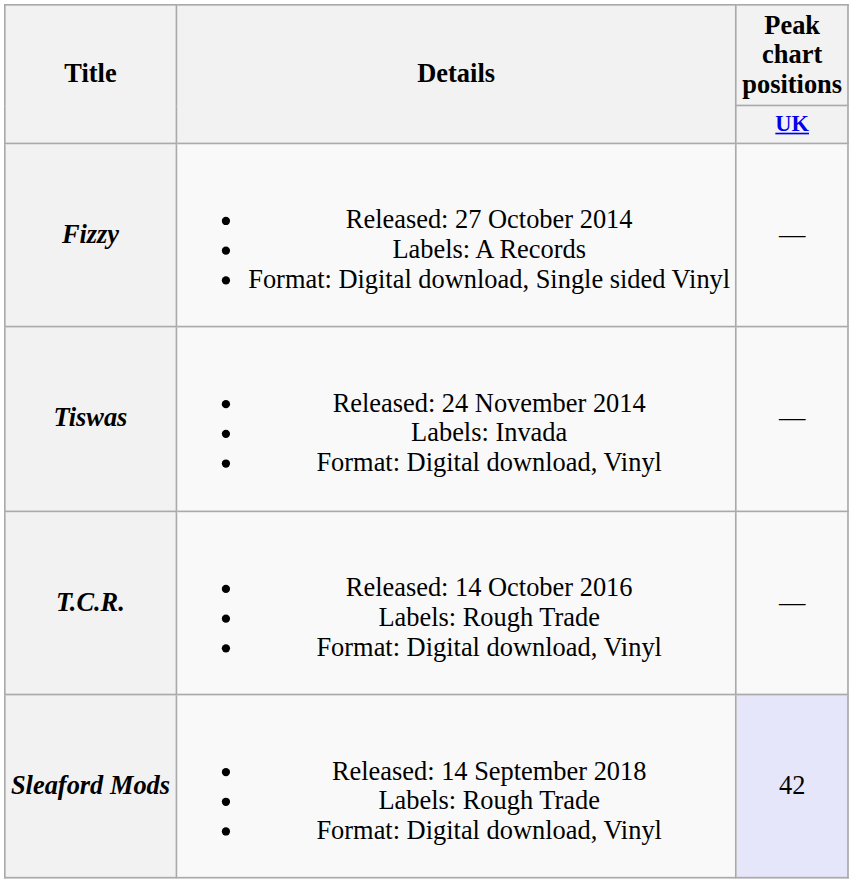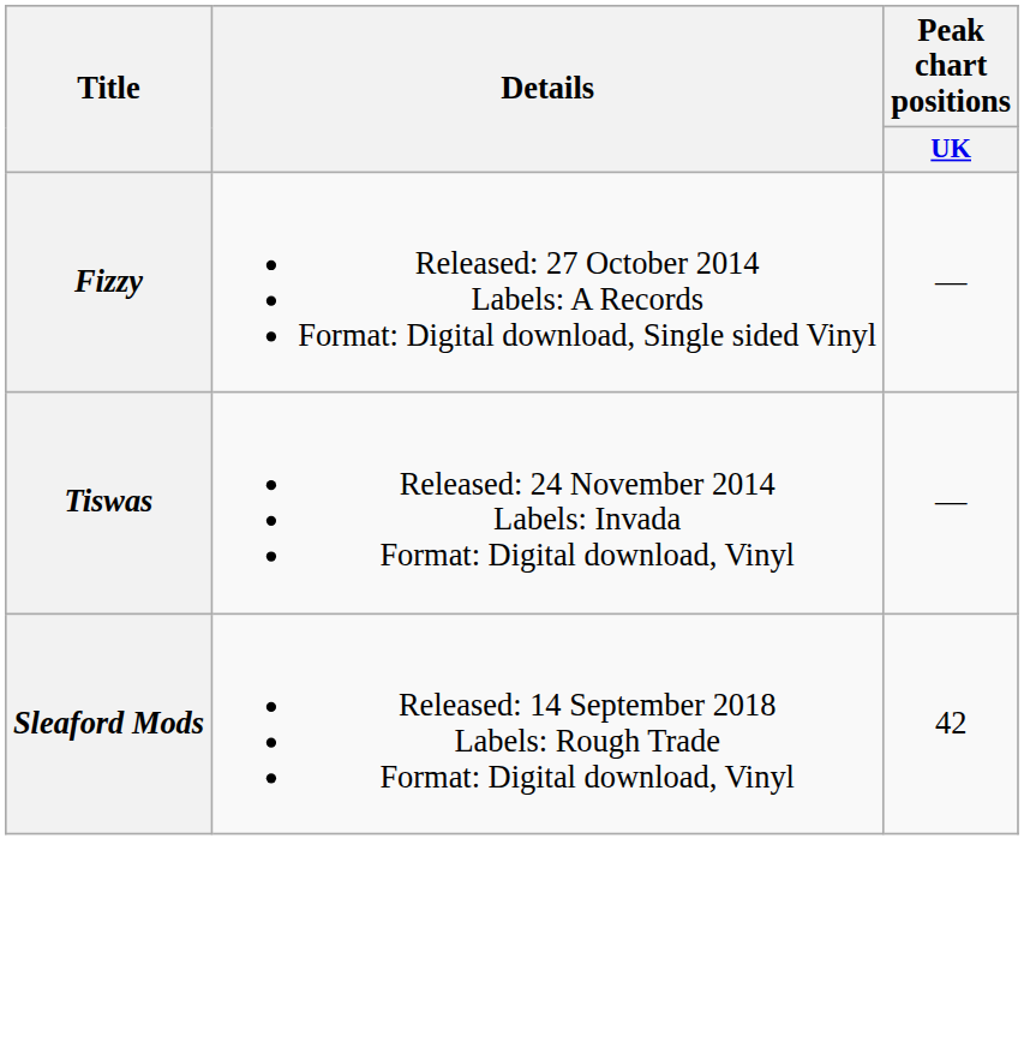- row: T.C.R. | Released: 14 October 2016 Labels: Rough Trade Format: Digital download, Vinyl | —
Sleaford Mods | Peak chart positions / UK: lavender background -> no background
